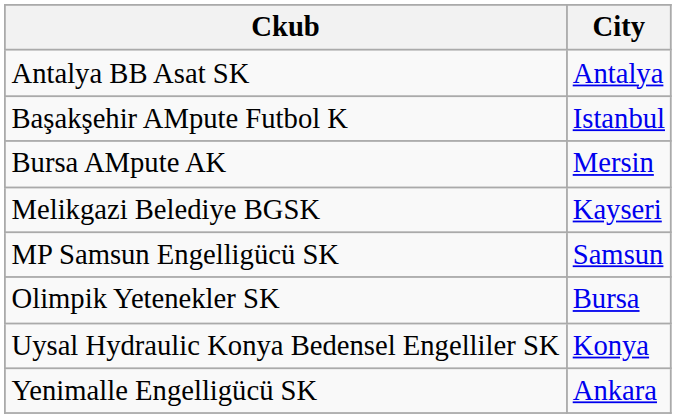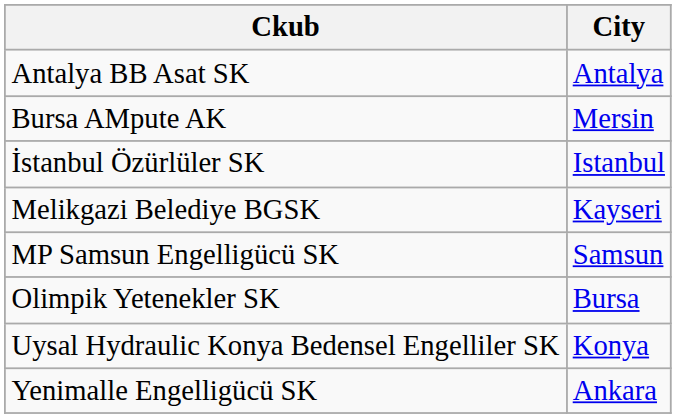- row: Başakşehir AMpute Futbol K | Istanbul
+ row: İstanbul Özürlüler SK | Istanbul
